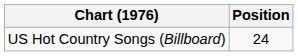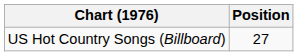US Hot Country Songs (Billboard) | Position: 24 -> 27
